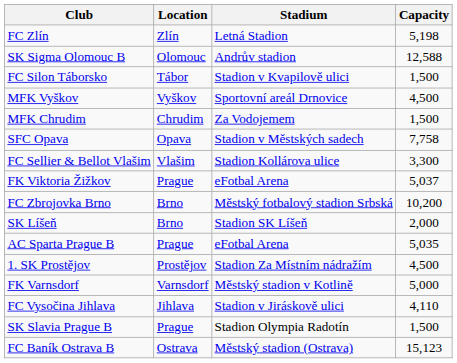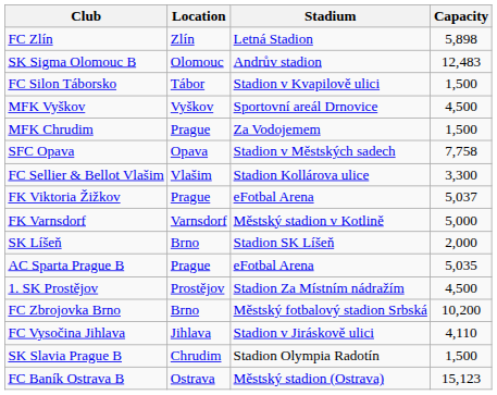FC Zlín | Capacity: 5,198 -> 5,898
SK Sigma Olomouc B | Capacity: 12,588 -> 12,483
MFK Chrudim | Location: Chrudim -> Prague
rows swapped: FC Zbrojovka Brno <-> FK Varnsdorf
SK Slavia Prague B | Location: Prague -> Chrudim
